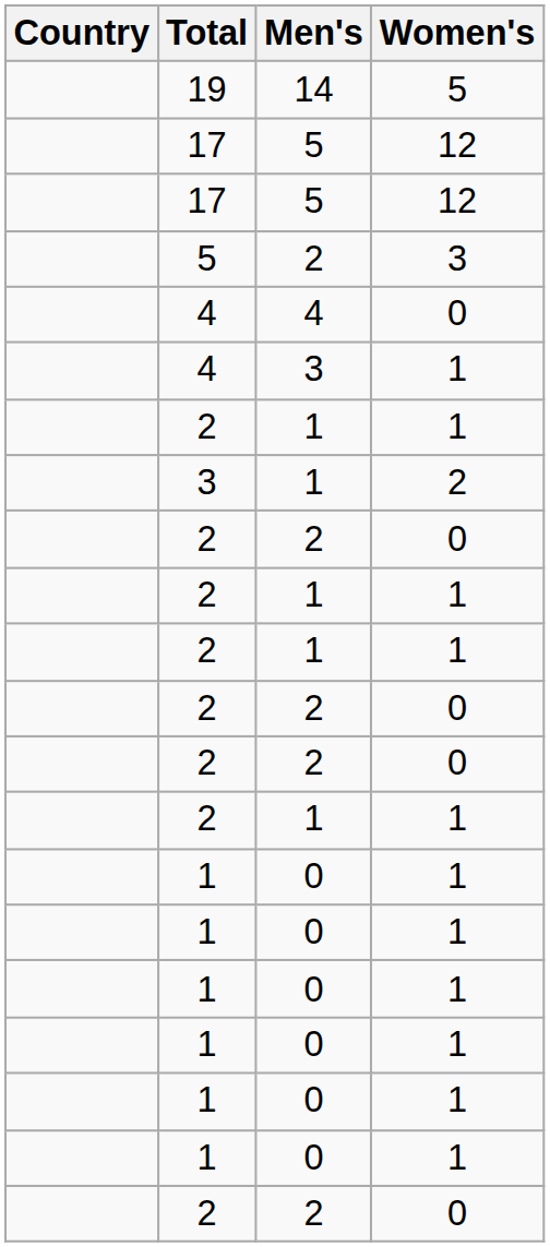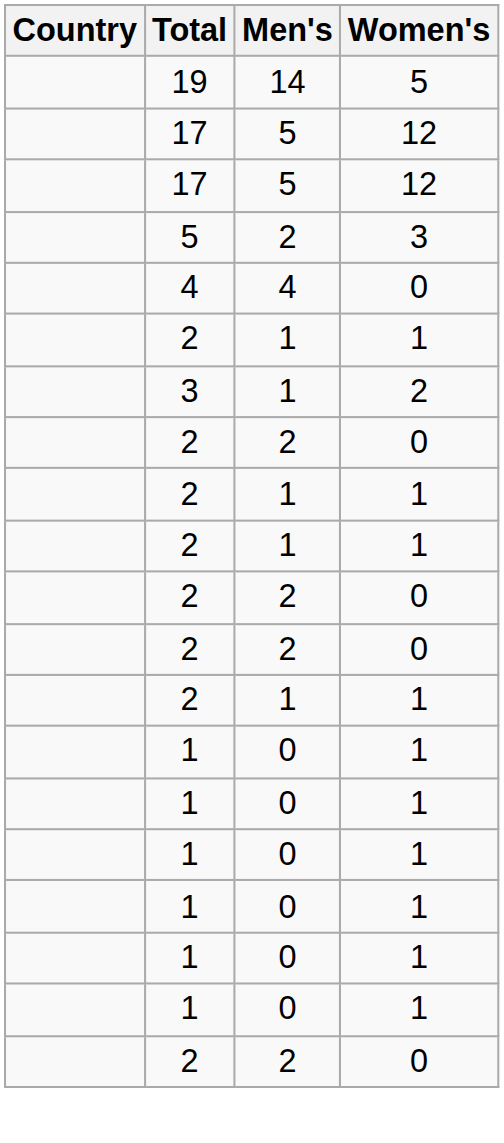- row: 4 | 3 | 1
